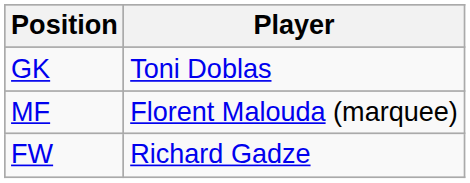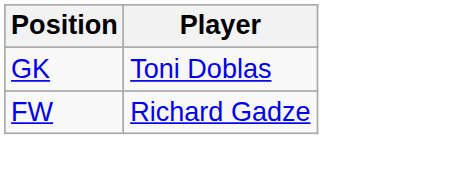- row: MF | Florent Malouda (marquee)
